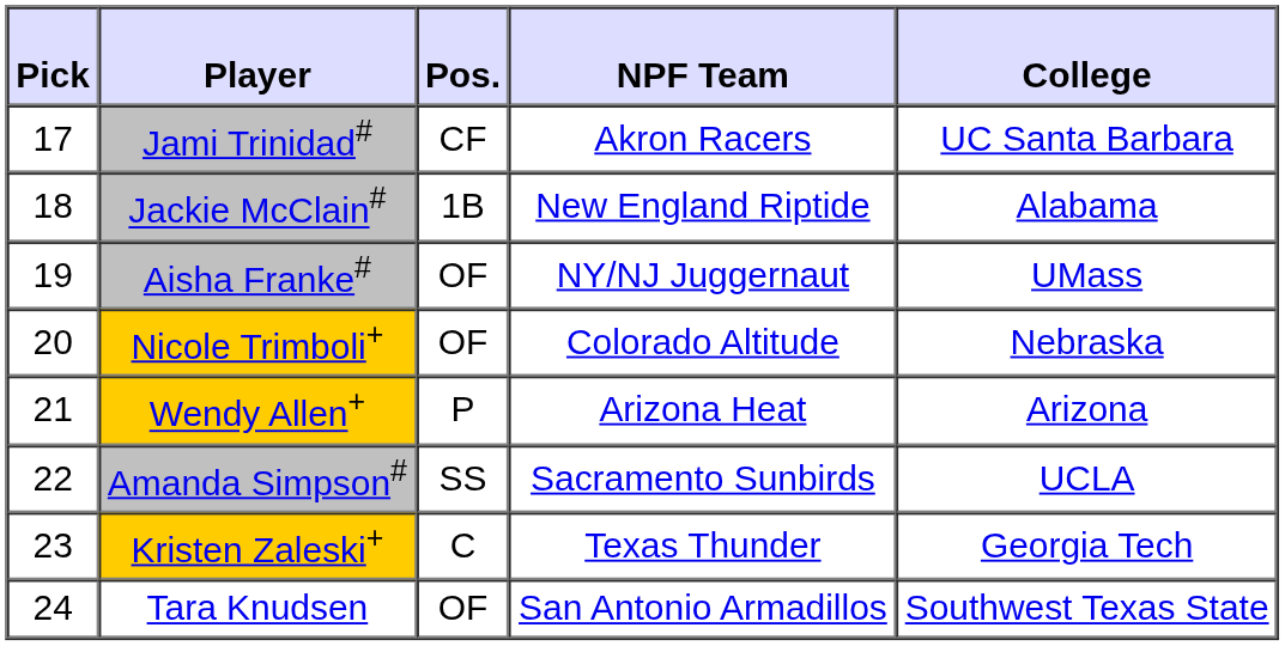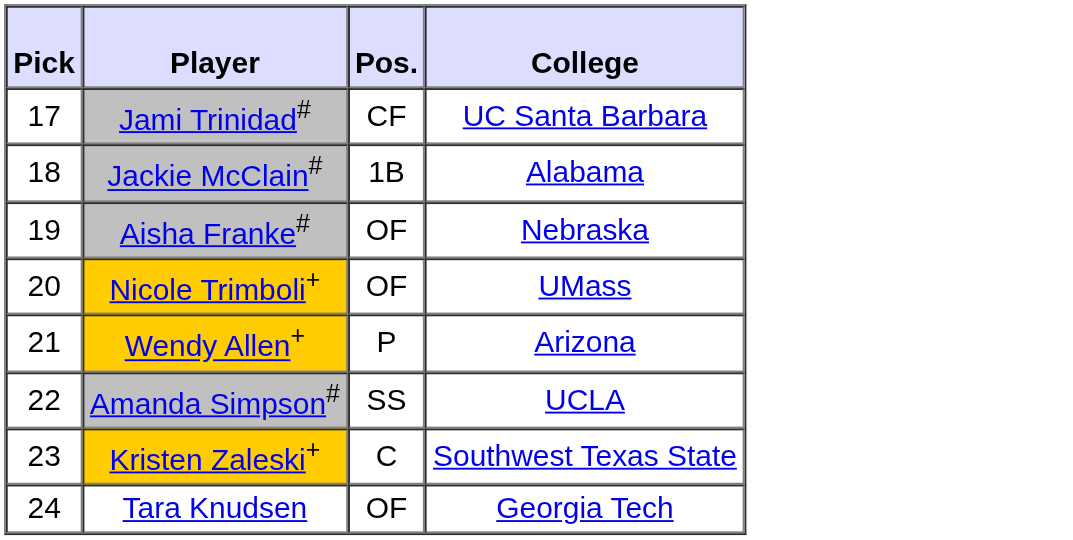- column: NPF Team | Akron Racers | New England Riptide | NY/NJ Juggernaut | Colorado Altitude | Arizona Heat | Sacramento Sunbirds | Texas Thunder | San Antonio Armadillos
Aisha Franke# | College: UMass -> Nebraska
Nicole Trimboli+ | College: Nebraska -> UMass
Kristen Zaleski+ | College: Georgia Tech -> Southwest Texas State
Tara Knudsen | College: Southwest Texas State -> Georgia Tech
